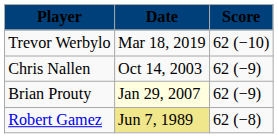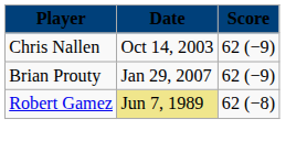- row: Trevor Werbylo | Mar 18, 2019 | 62 (−10)
Brian Prouty | Date: lightyellow background -> no background
